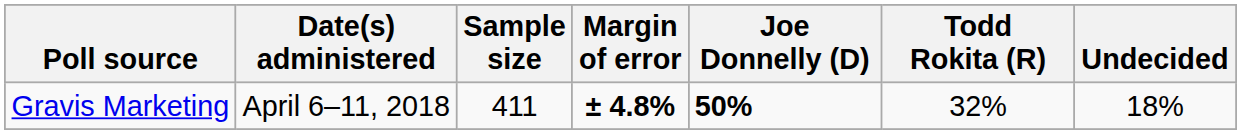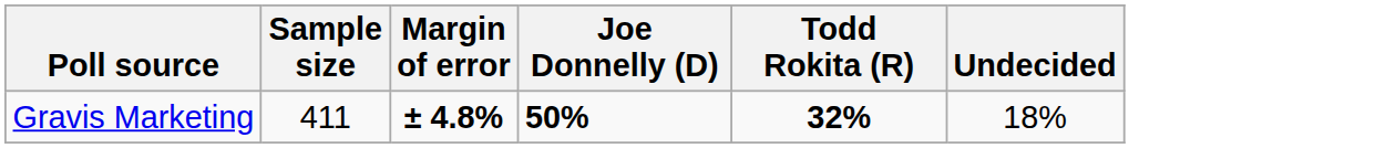- column: Date(s) administered | April 6–11, 2018
Gravis Marketing | Todd Rokita (R): normal -> bold
